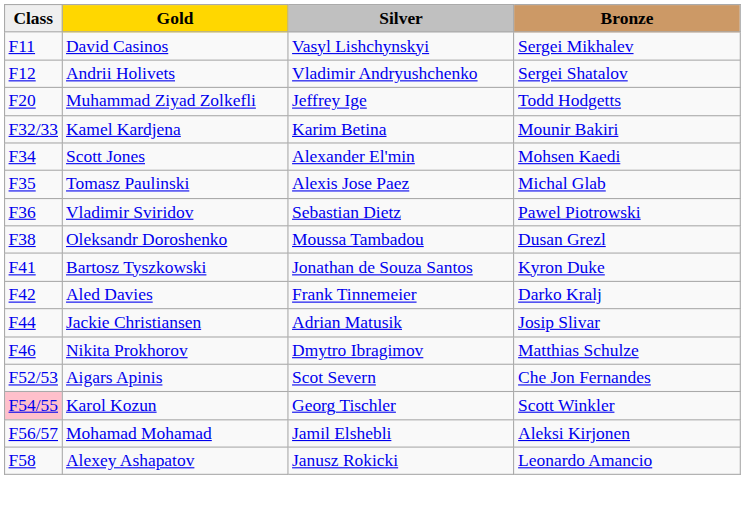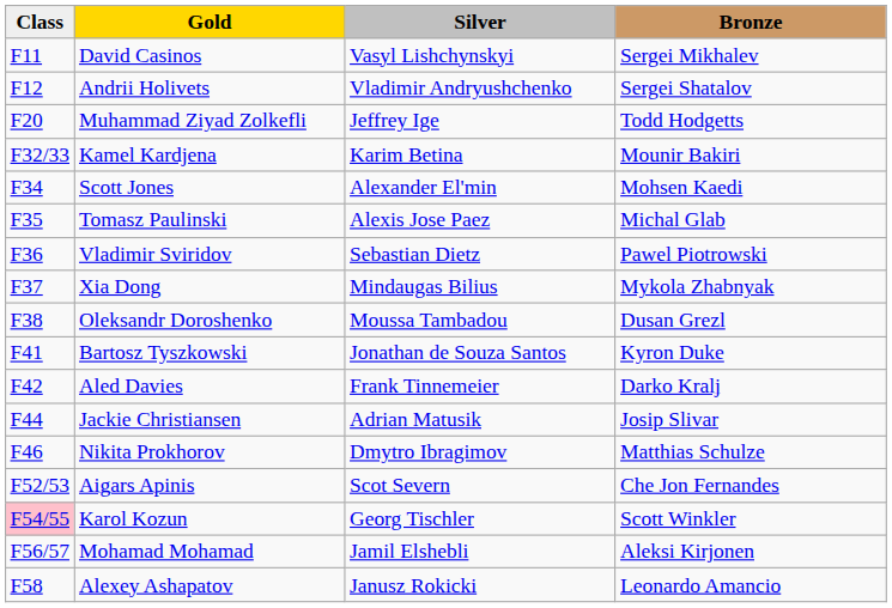+ row: F37 | Xia Dong | Mindaugas Bilius | Mykola Zhabnyak
